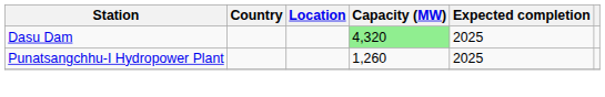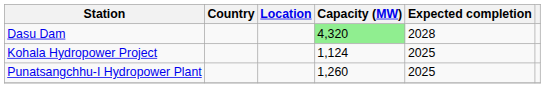Dasu Dam | Expected completion: 2025 -> 2028
+ row: Kohala Hydropower Project | 1,124 | 2025
